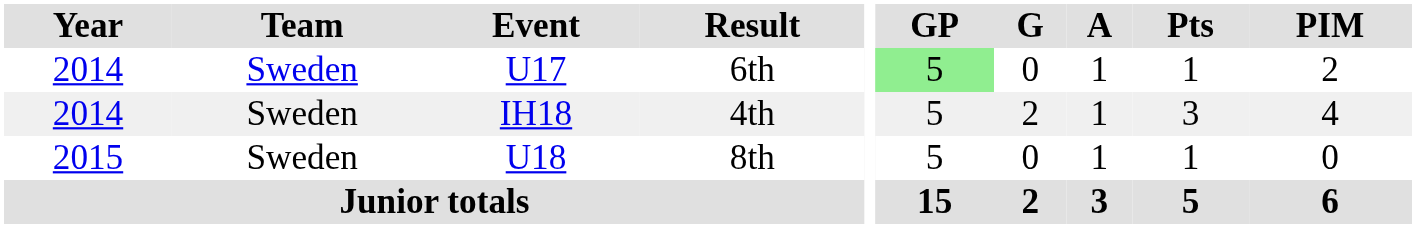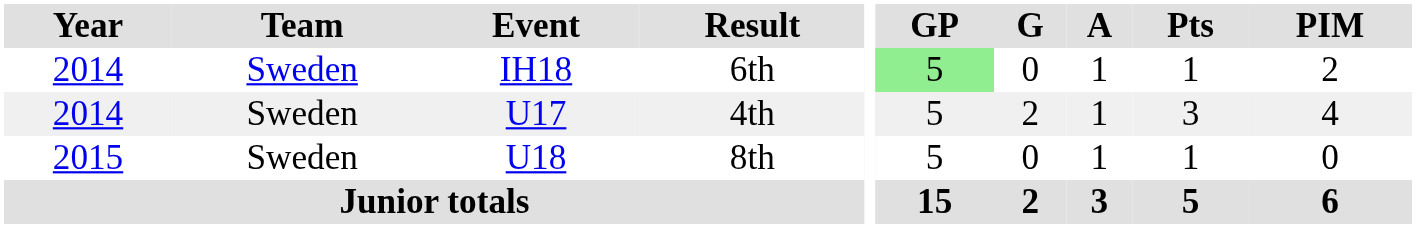6th | Event: U17 -> IH18
4th | Event: IH18 -> U17
